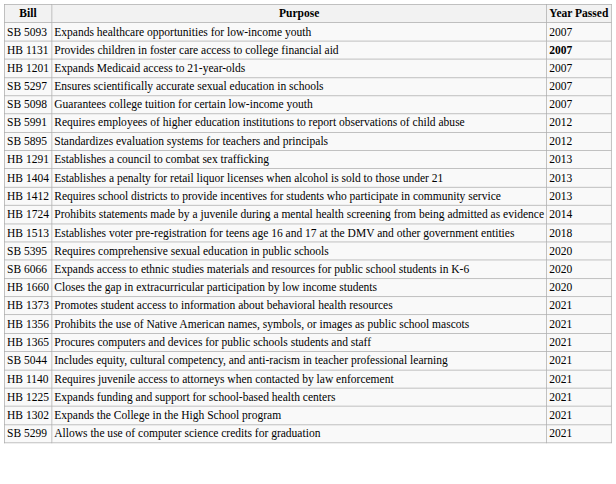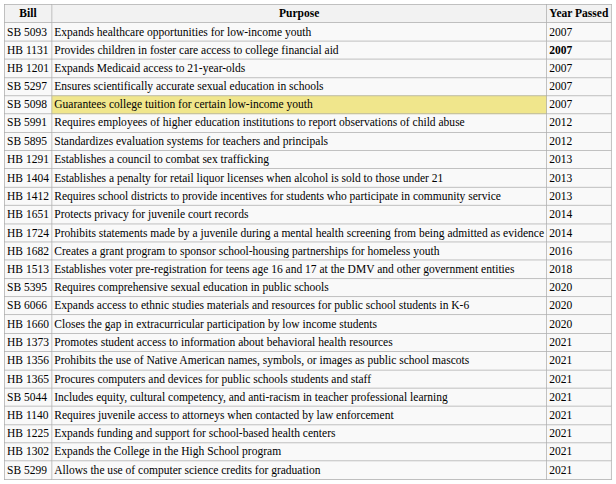SB 5098 | Purpose: no background -> khaki background
+ row: HB 1651 | Protects privacy for juvenile court records | 2014
+ row: HB 1682 | Creates a grant program to sponsor school-housing partnerships for homeless youth | 2016
